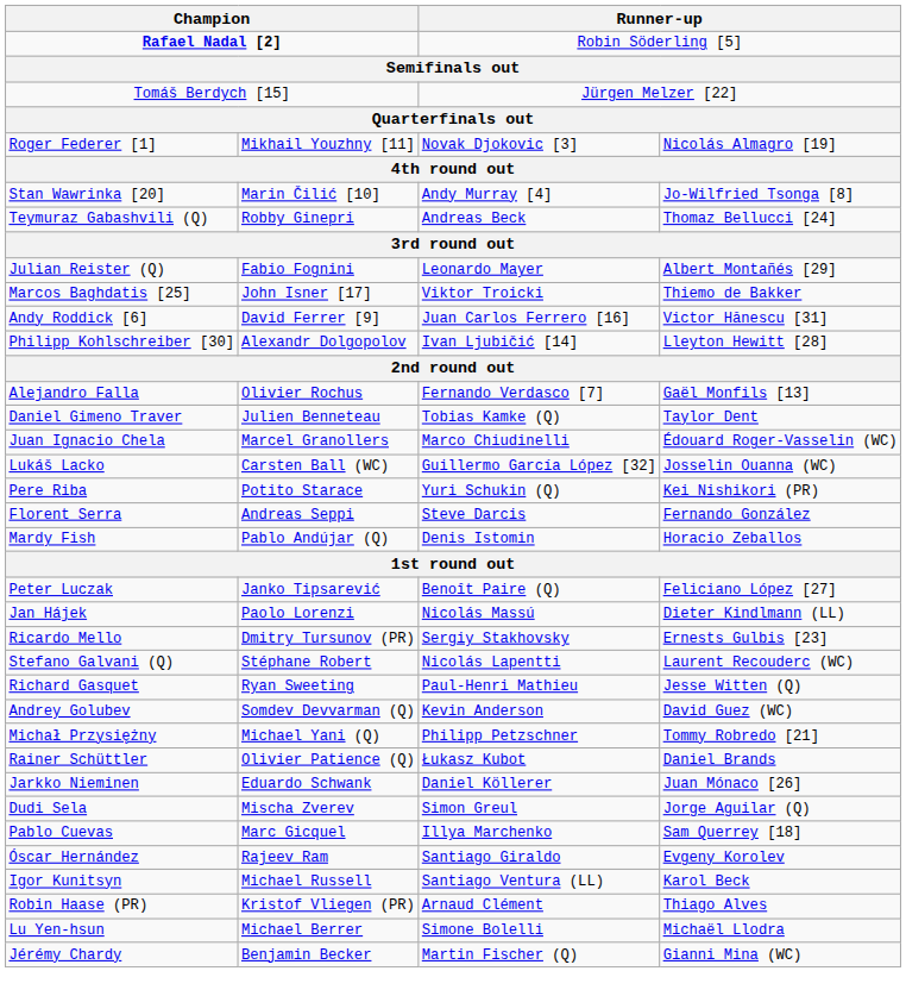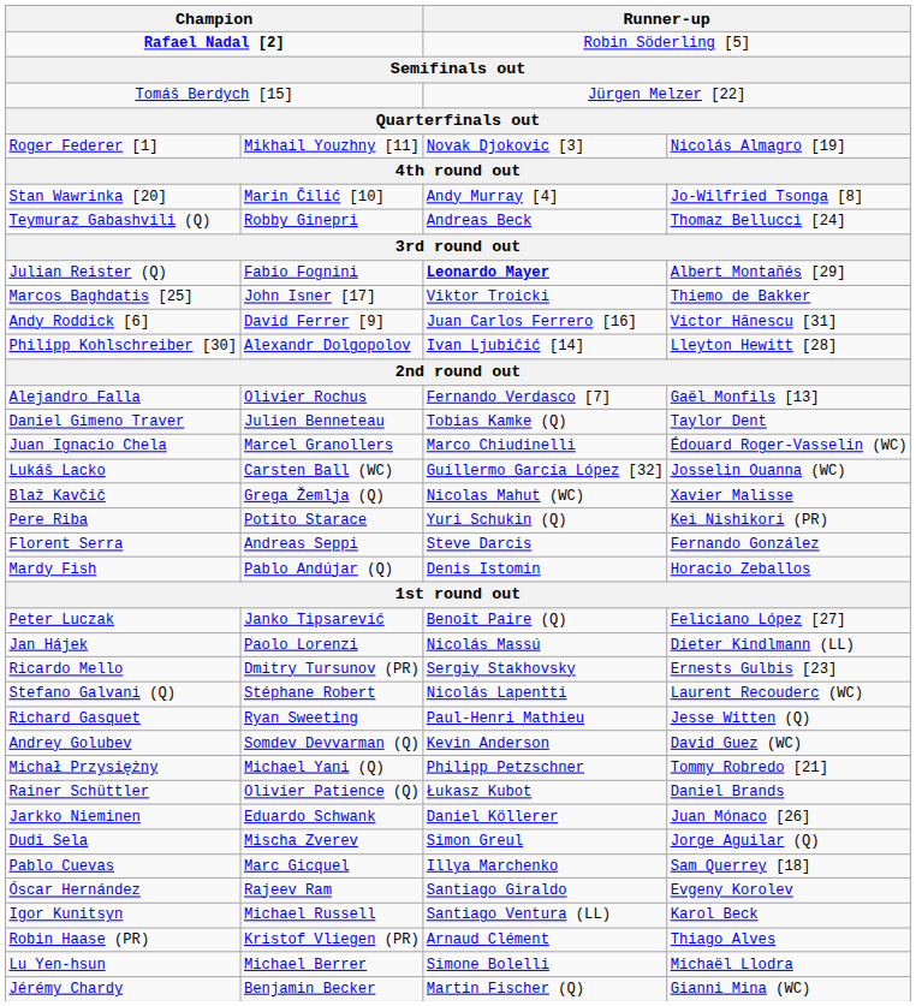Julian Reister (Q) | column 3: normal -> bold
+ row: Blaž Kavčič | Grega Žemlja (Q) | Nicolas Mahut (WC) | Xavier Malisse
